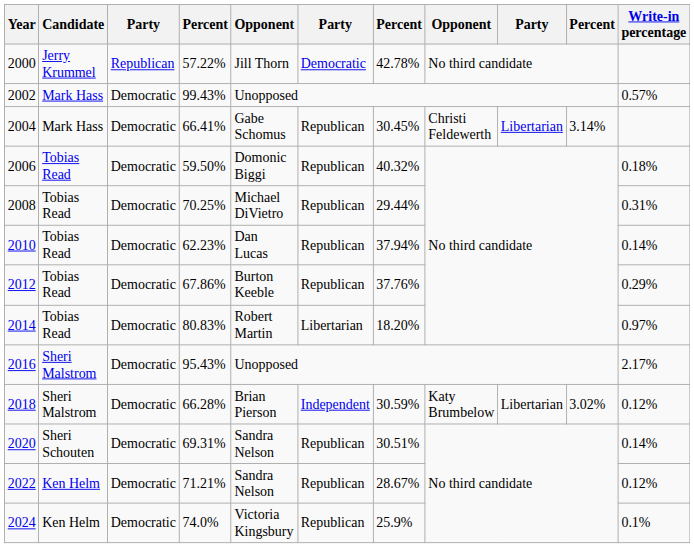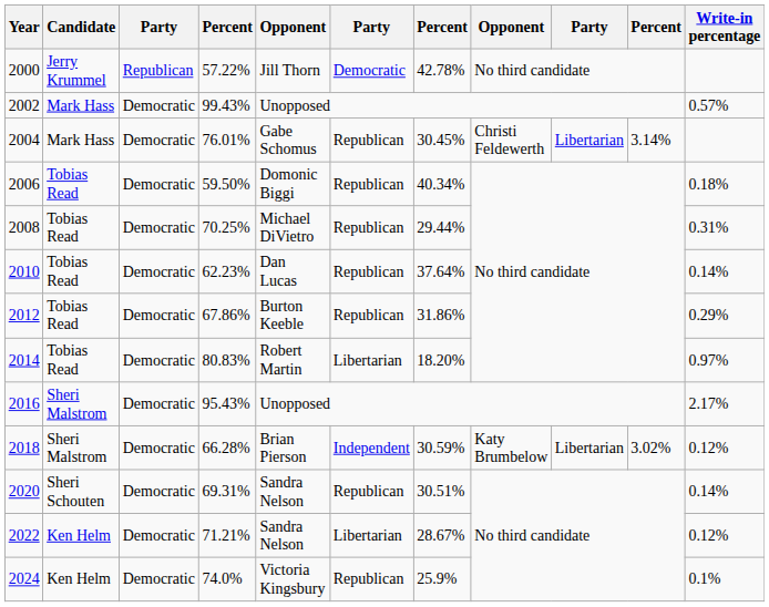2004 | column 4: 66.41% -> 76.01%
2006 | column 7: 40.32% -> 40.34%
2010 | column 7: 37.94% -> 37.64%
2012 | column 7: 37.76% -> 31.86%
2022 | column 6: Republican -> Libertarian
